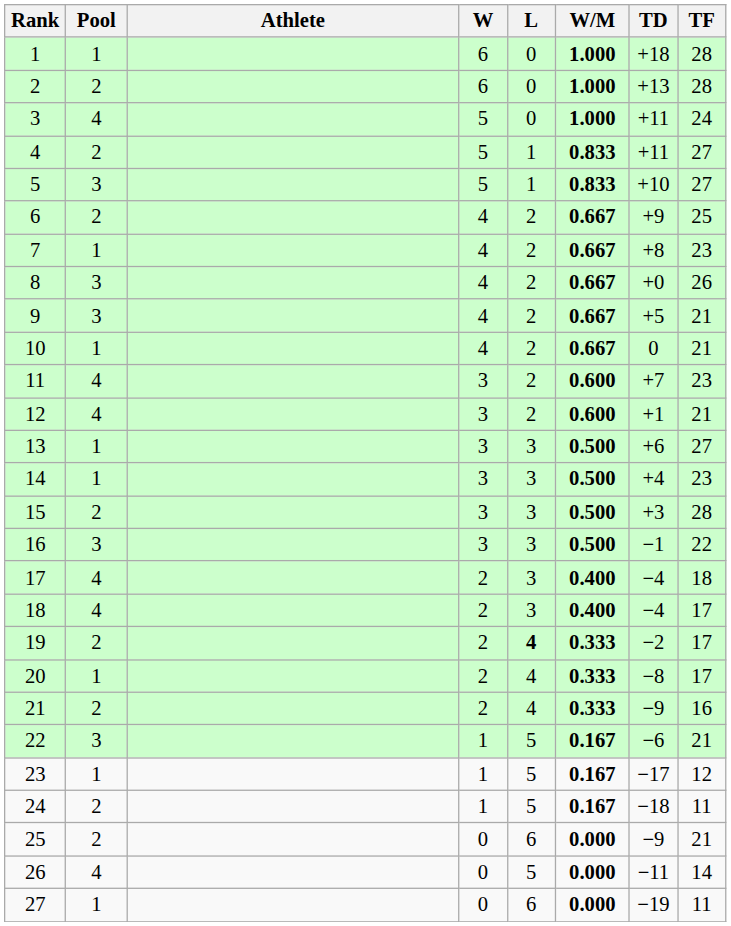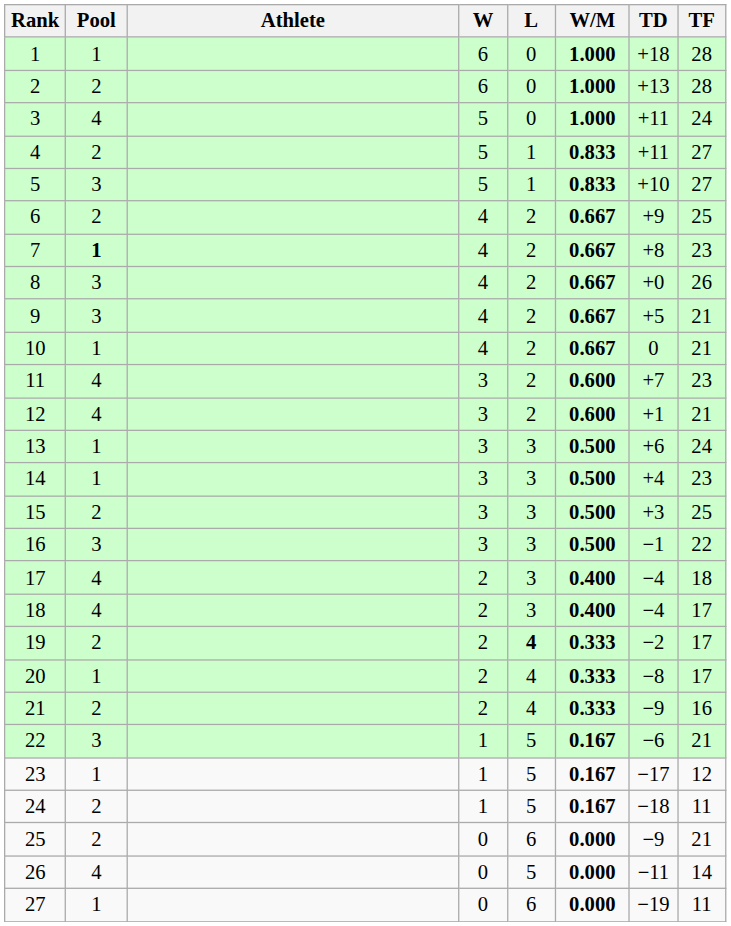7 | Pool: normal -> bold
13 | TF: 27 -> 24
15 | TF: 28 -> 25
